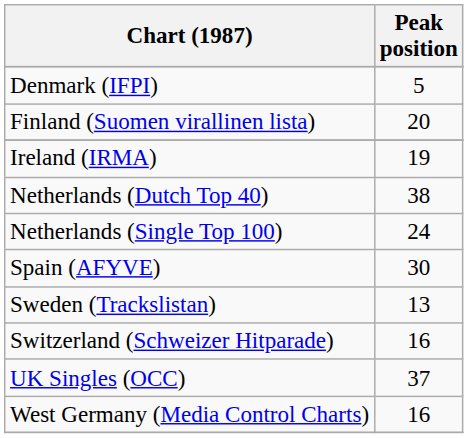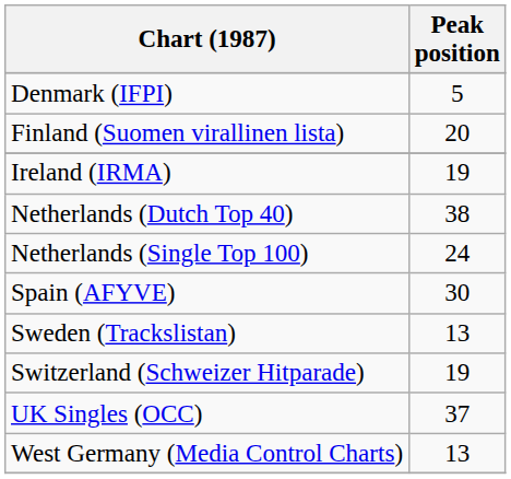Switzerland (Schweizer Hitparade) | Peak position: 16 -> 19
West Germany (Media Control Charts) | Peak position: 16 -> 13
